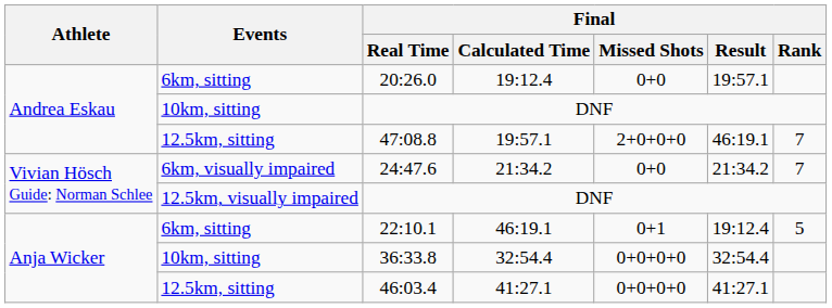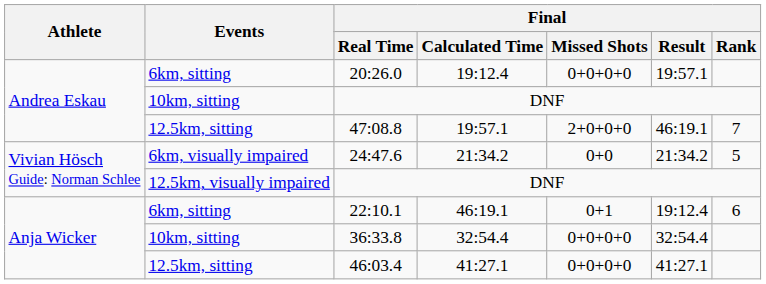20:26.0 | Final / Missed Shots: 0+0 -> 0+0+0+0
24:47.6 | Final / Rank: 7 -> 5
22:10.1 | Final / Rank: 5 -> 6
